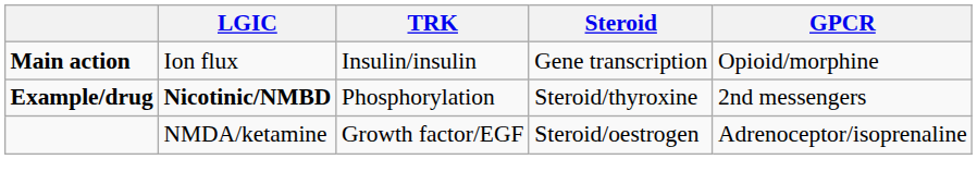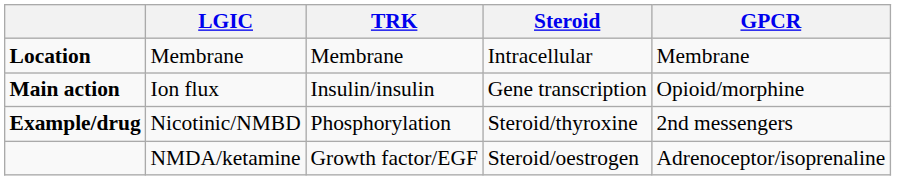+ row: Location | Membrane | Membrane | Intracellular | Membrane
Example/drug | LGIC: bold -> normal
